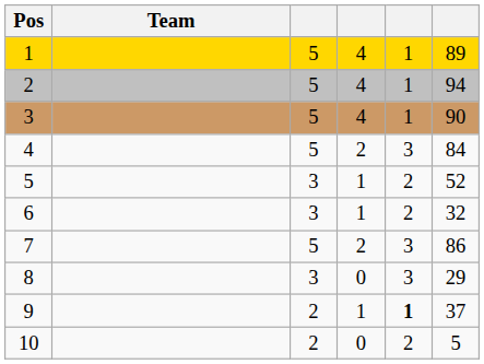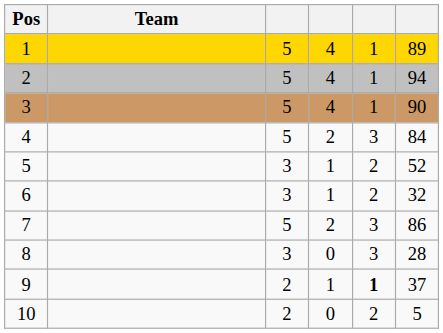8 | column 6: 29 -> 28
